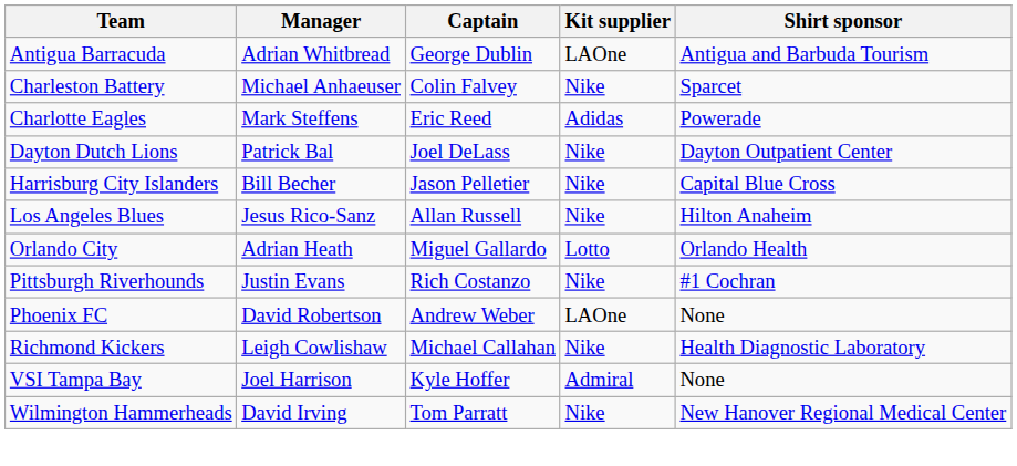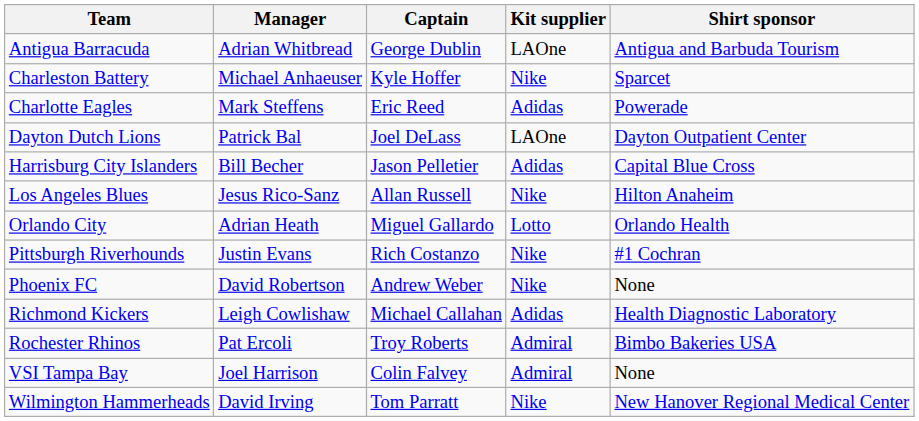Charleston Battery | Captain: Colin Falvey -> Kyle Hoffer
Dayton Dutch Lions | Kit supplier: Nike -> LAOne
Harrisburg City Islanders | Kit supplier: Nike -> Adidas
Phoenix FC | Kit supplier: LAOne -> Nike
Richmond Kickers | Kit supplier: Nike -> Adidas
+ row: Rochester Rhinos | Pat Ercoli | Troy Roberts | Admiral | Bimbo Bakeries USA
VSI Tampa Bay | Captain: Kyle Hoffer -> Colin Falvey
